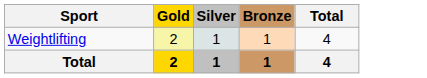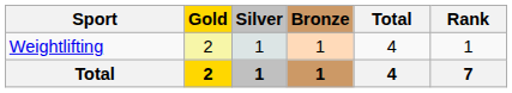+ column: Rank | 1 | 7
